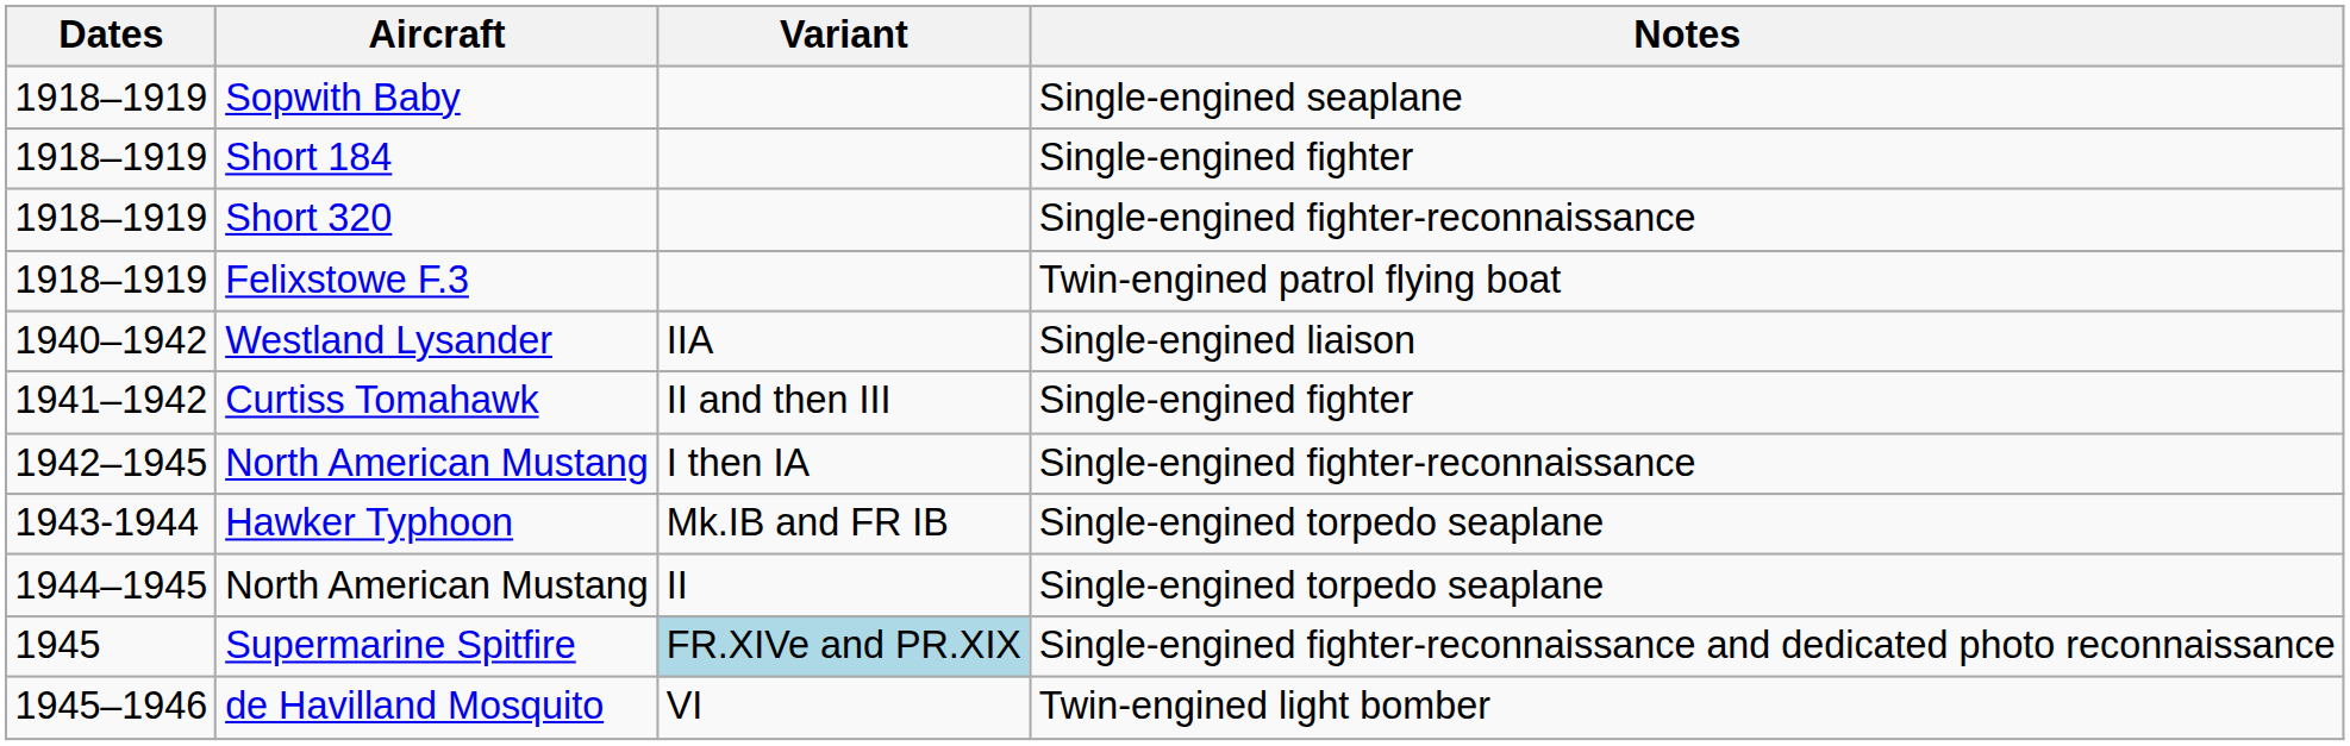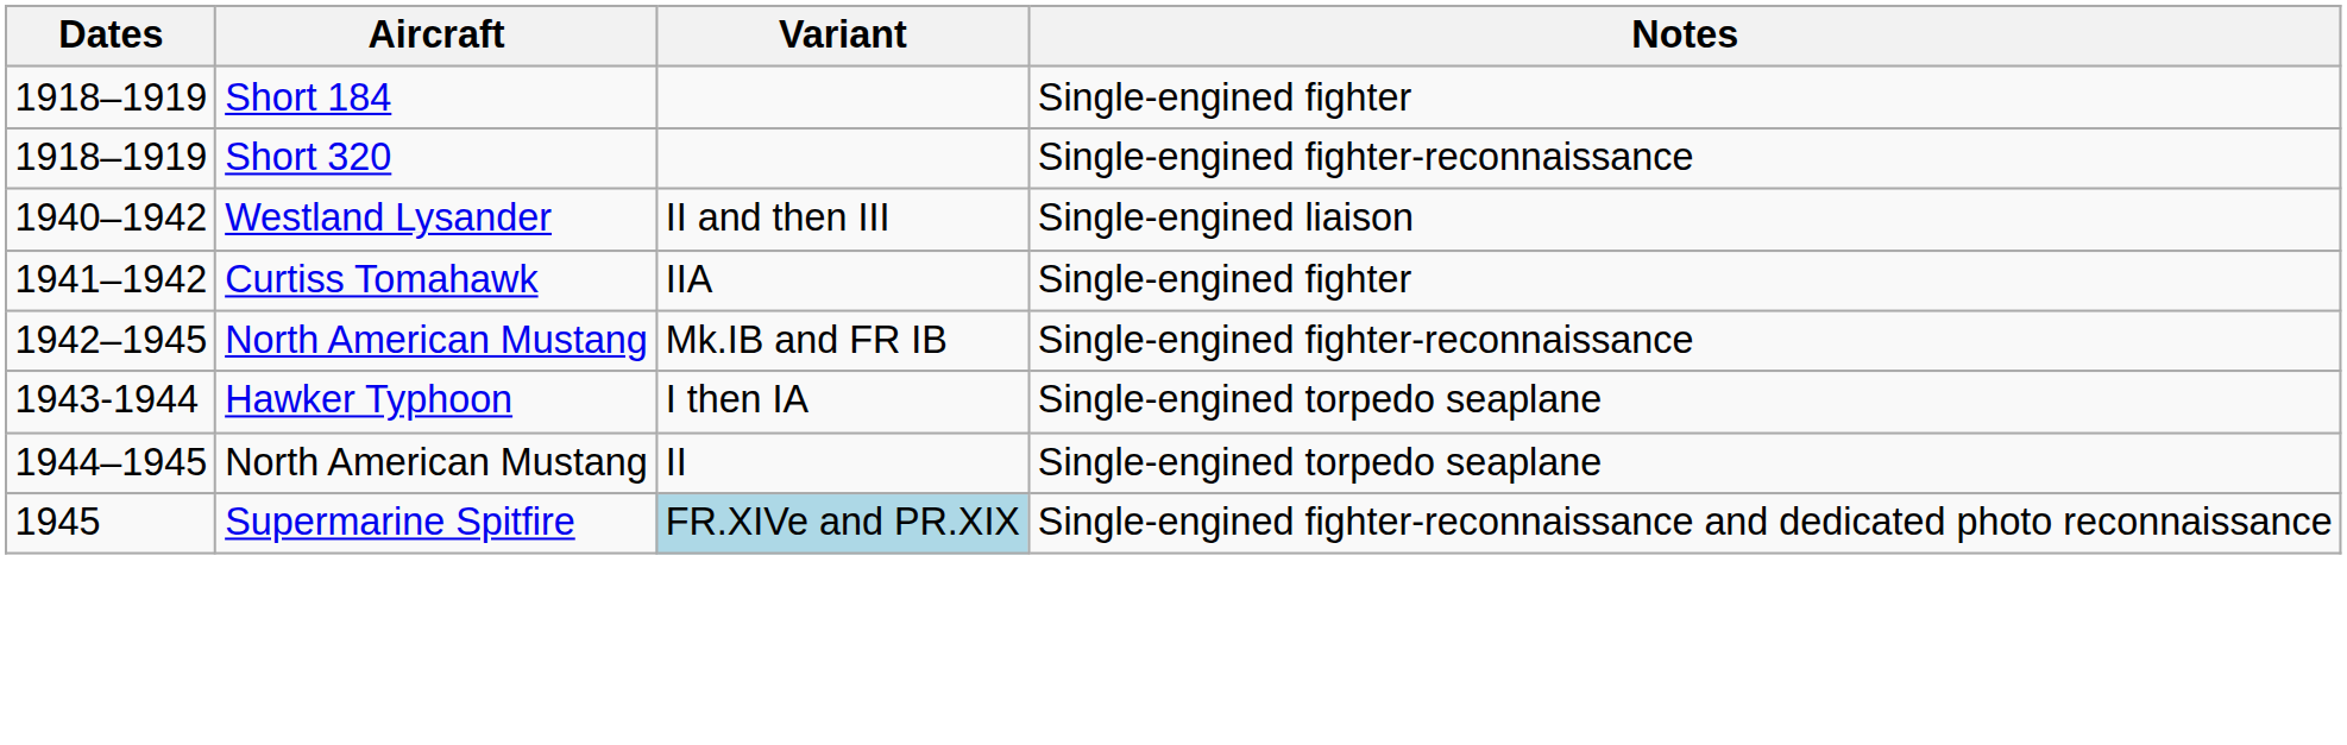- row: 1918–1919 | Sopwith Baby | Single-engined seaplane
- row: 1918–1919 | Felixstowe F.3 | Twin-engined patrol flying boat
Westland Lysander | Variant: IIA -> II and then III
Curtiss Tomahawk | Variant: II and then III -> IIA
1942–1945 / North American Mustang | Variant: I then IA -> Mk.IB and FR IB
Hawker Typhoon | Variant: Mk.IB and FR IB -> I then IA
- row: 1945–1946 | de Havilland Mosquito | VI | Twin-engined light bomber
